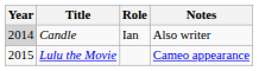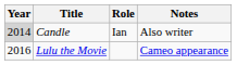Lulu the Movie | Year: 2015 -> 2016
